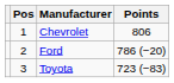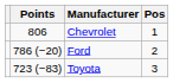columns swapped: Pos <-> Points
